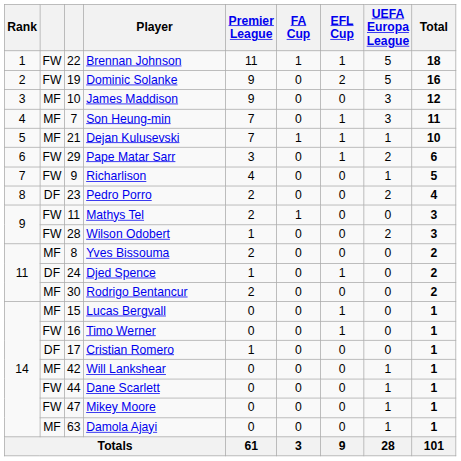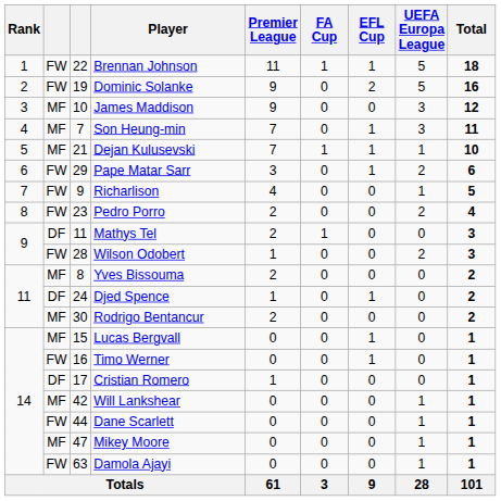Pedro Porro | column 2: DF -> FW
Mathys Tel | column 2: FW -> DF
Mikey Moore | column 2: FW -> MF
Damola Ajayi | column 2: MF -> FW
